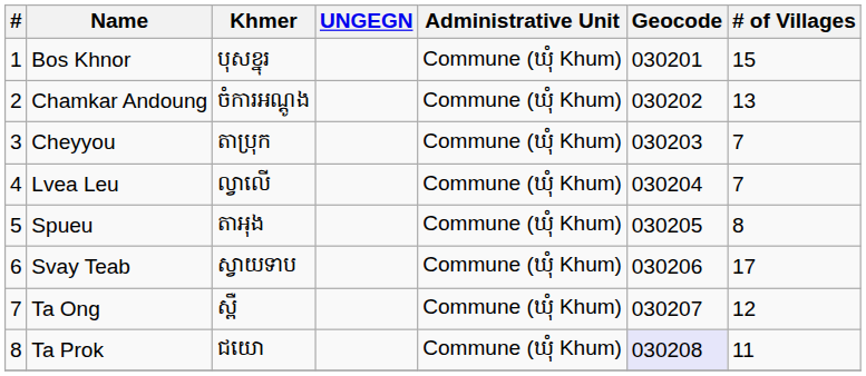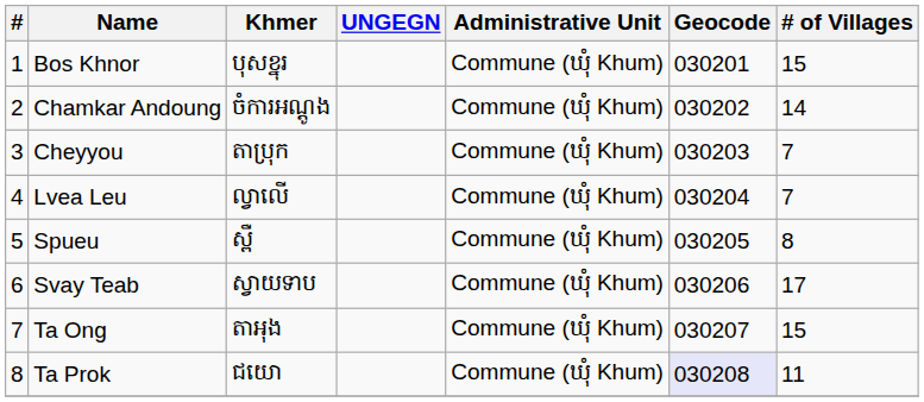Chamkar Andoung | # of Villages: 13 -> 14
Spueu | Khmer: តាអុង -> ស្ពឺ
Ta Ong | Khmer: ស្ពឺ -> តាអុង
Ta Ong | # of Villages: 12 -> 15
